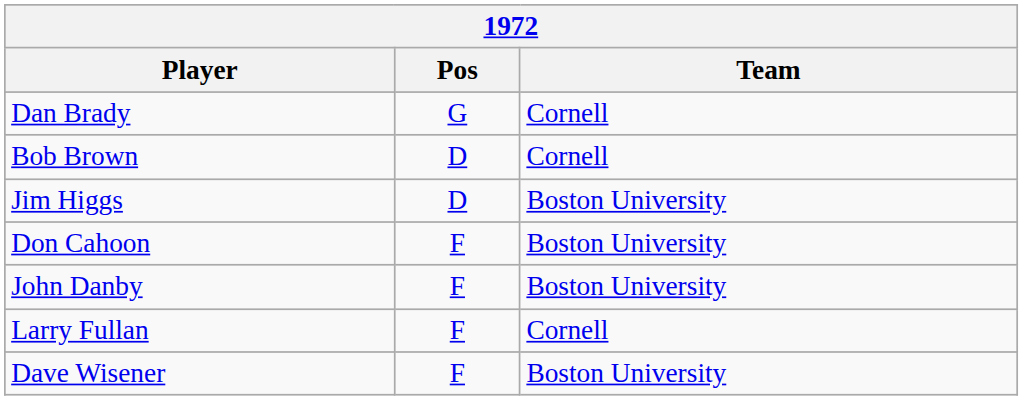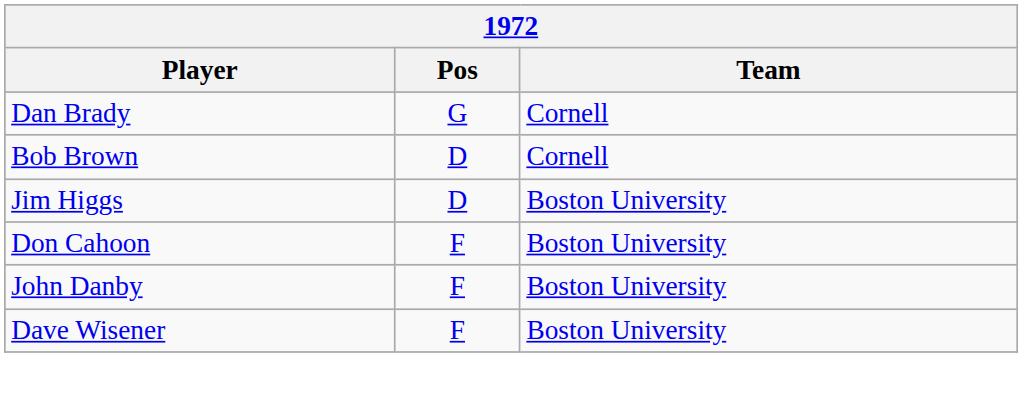- row: Larry Fullan | F | Cornell
